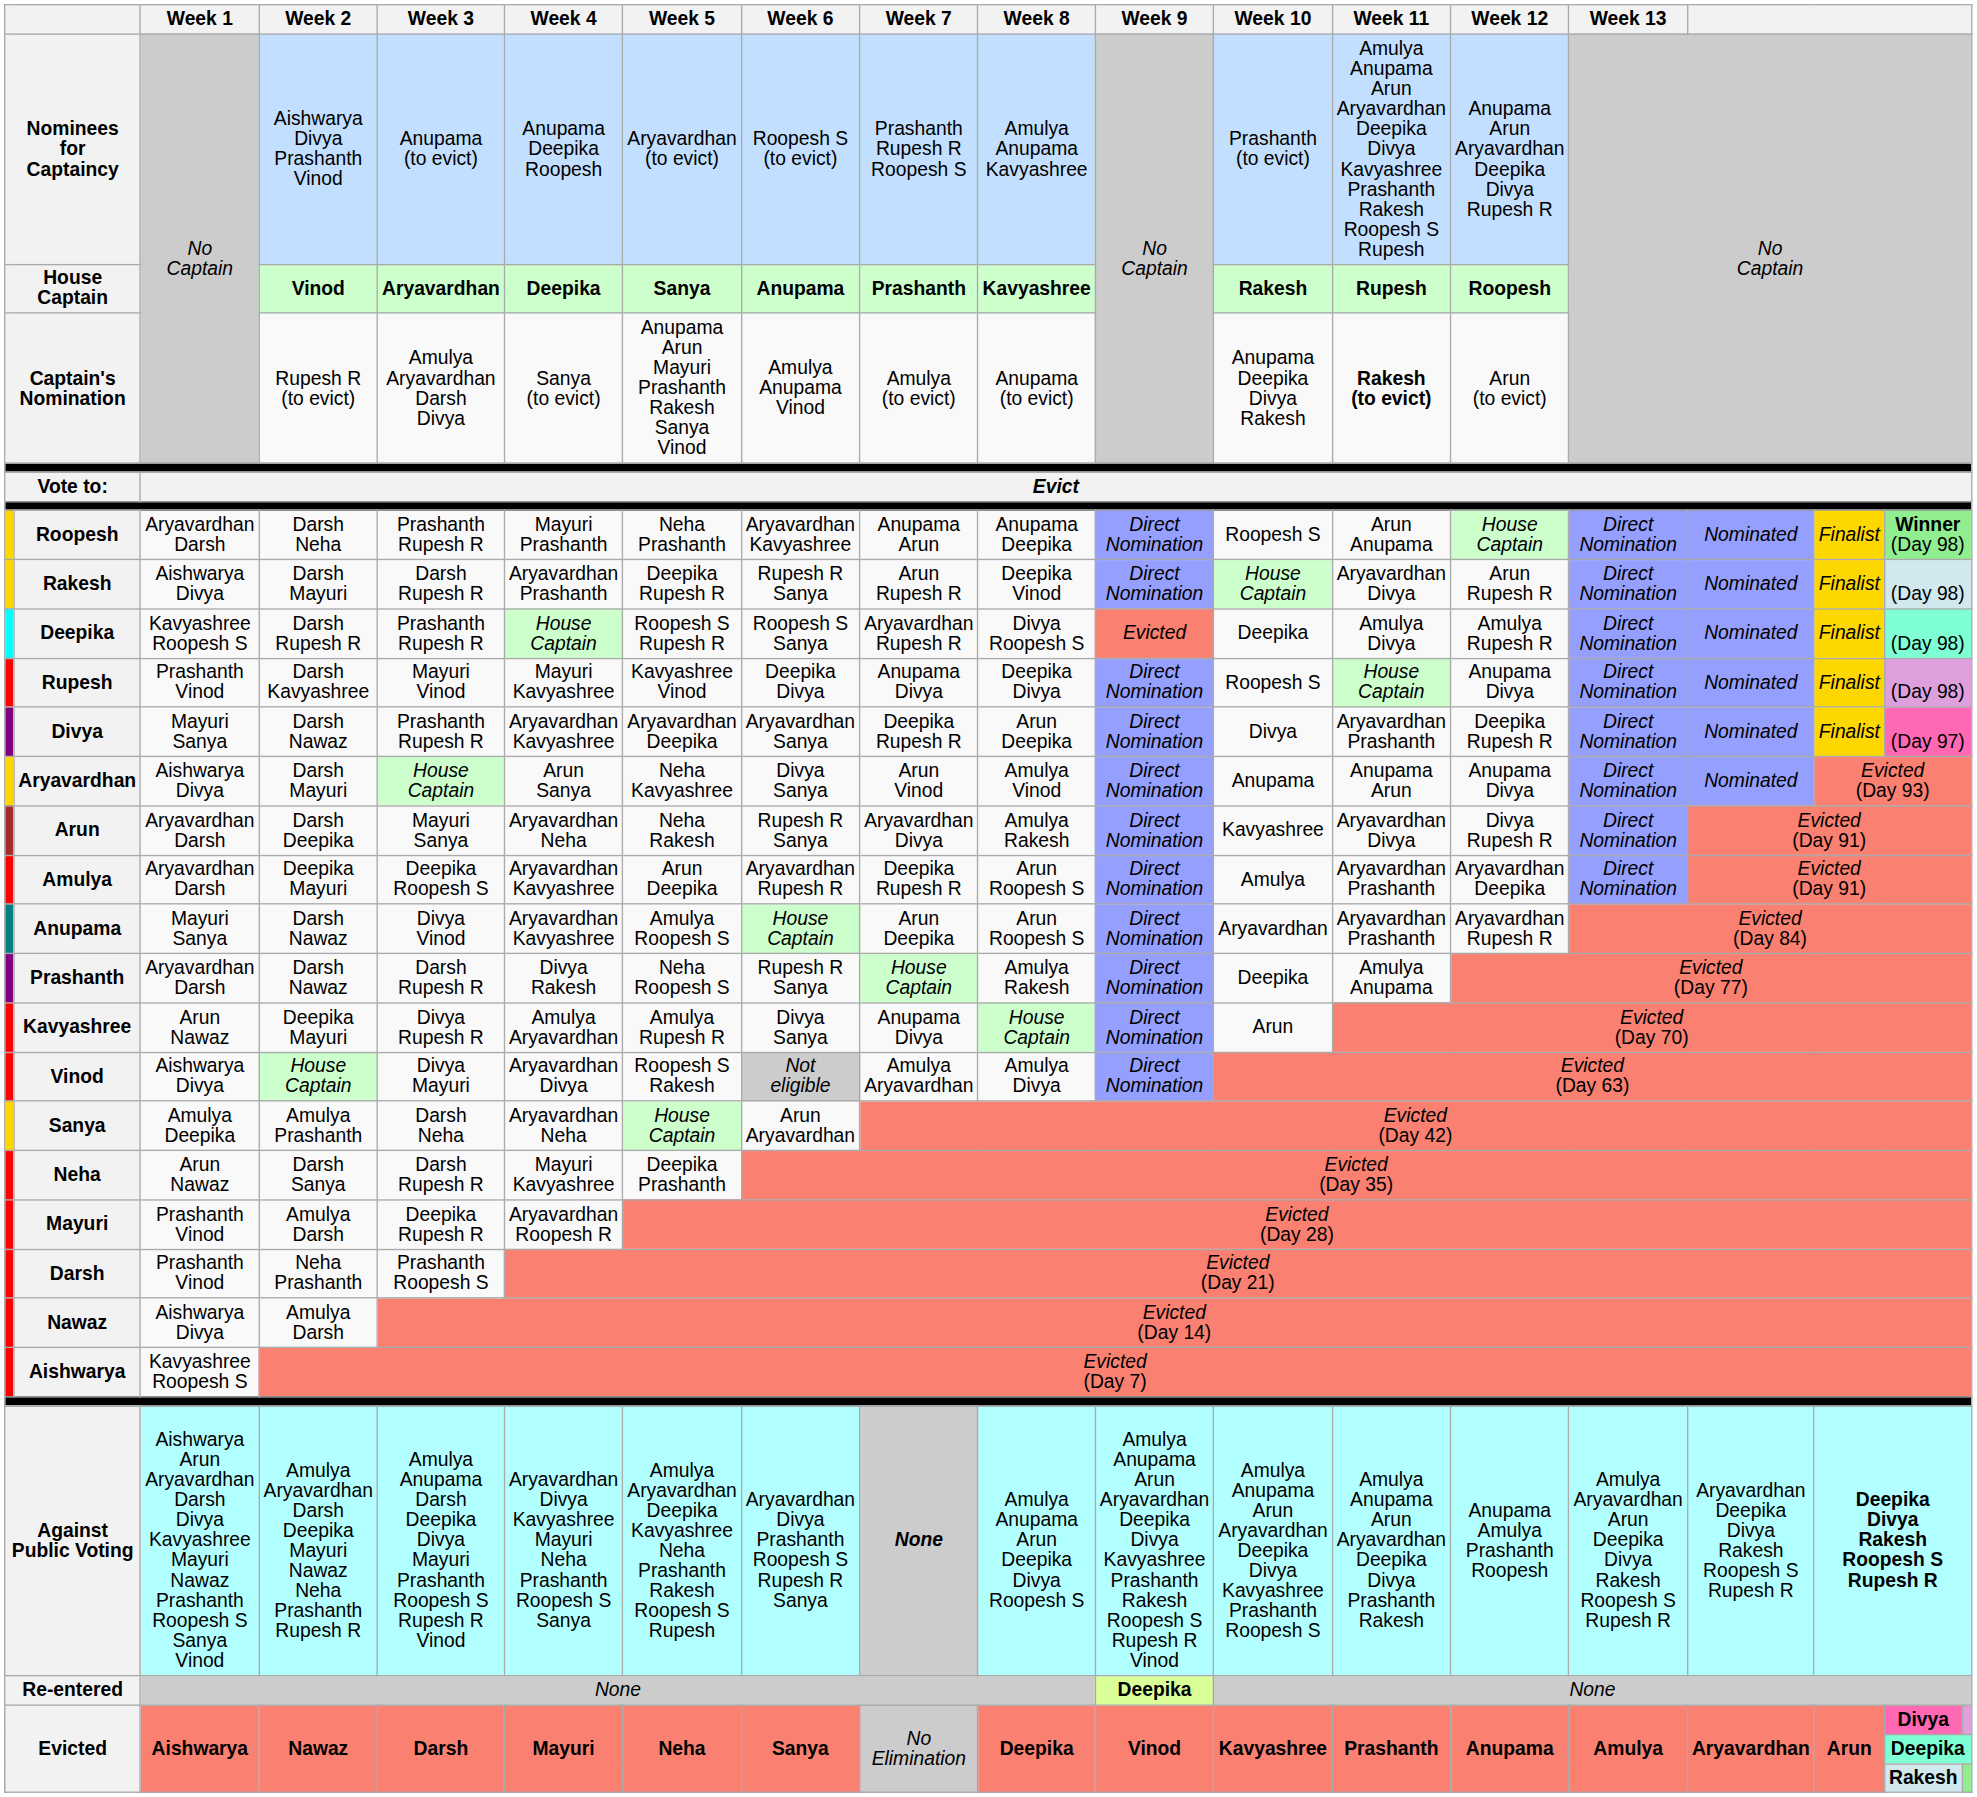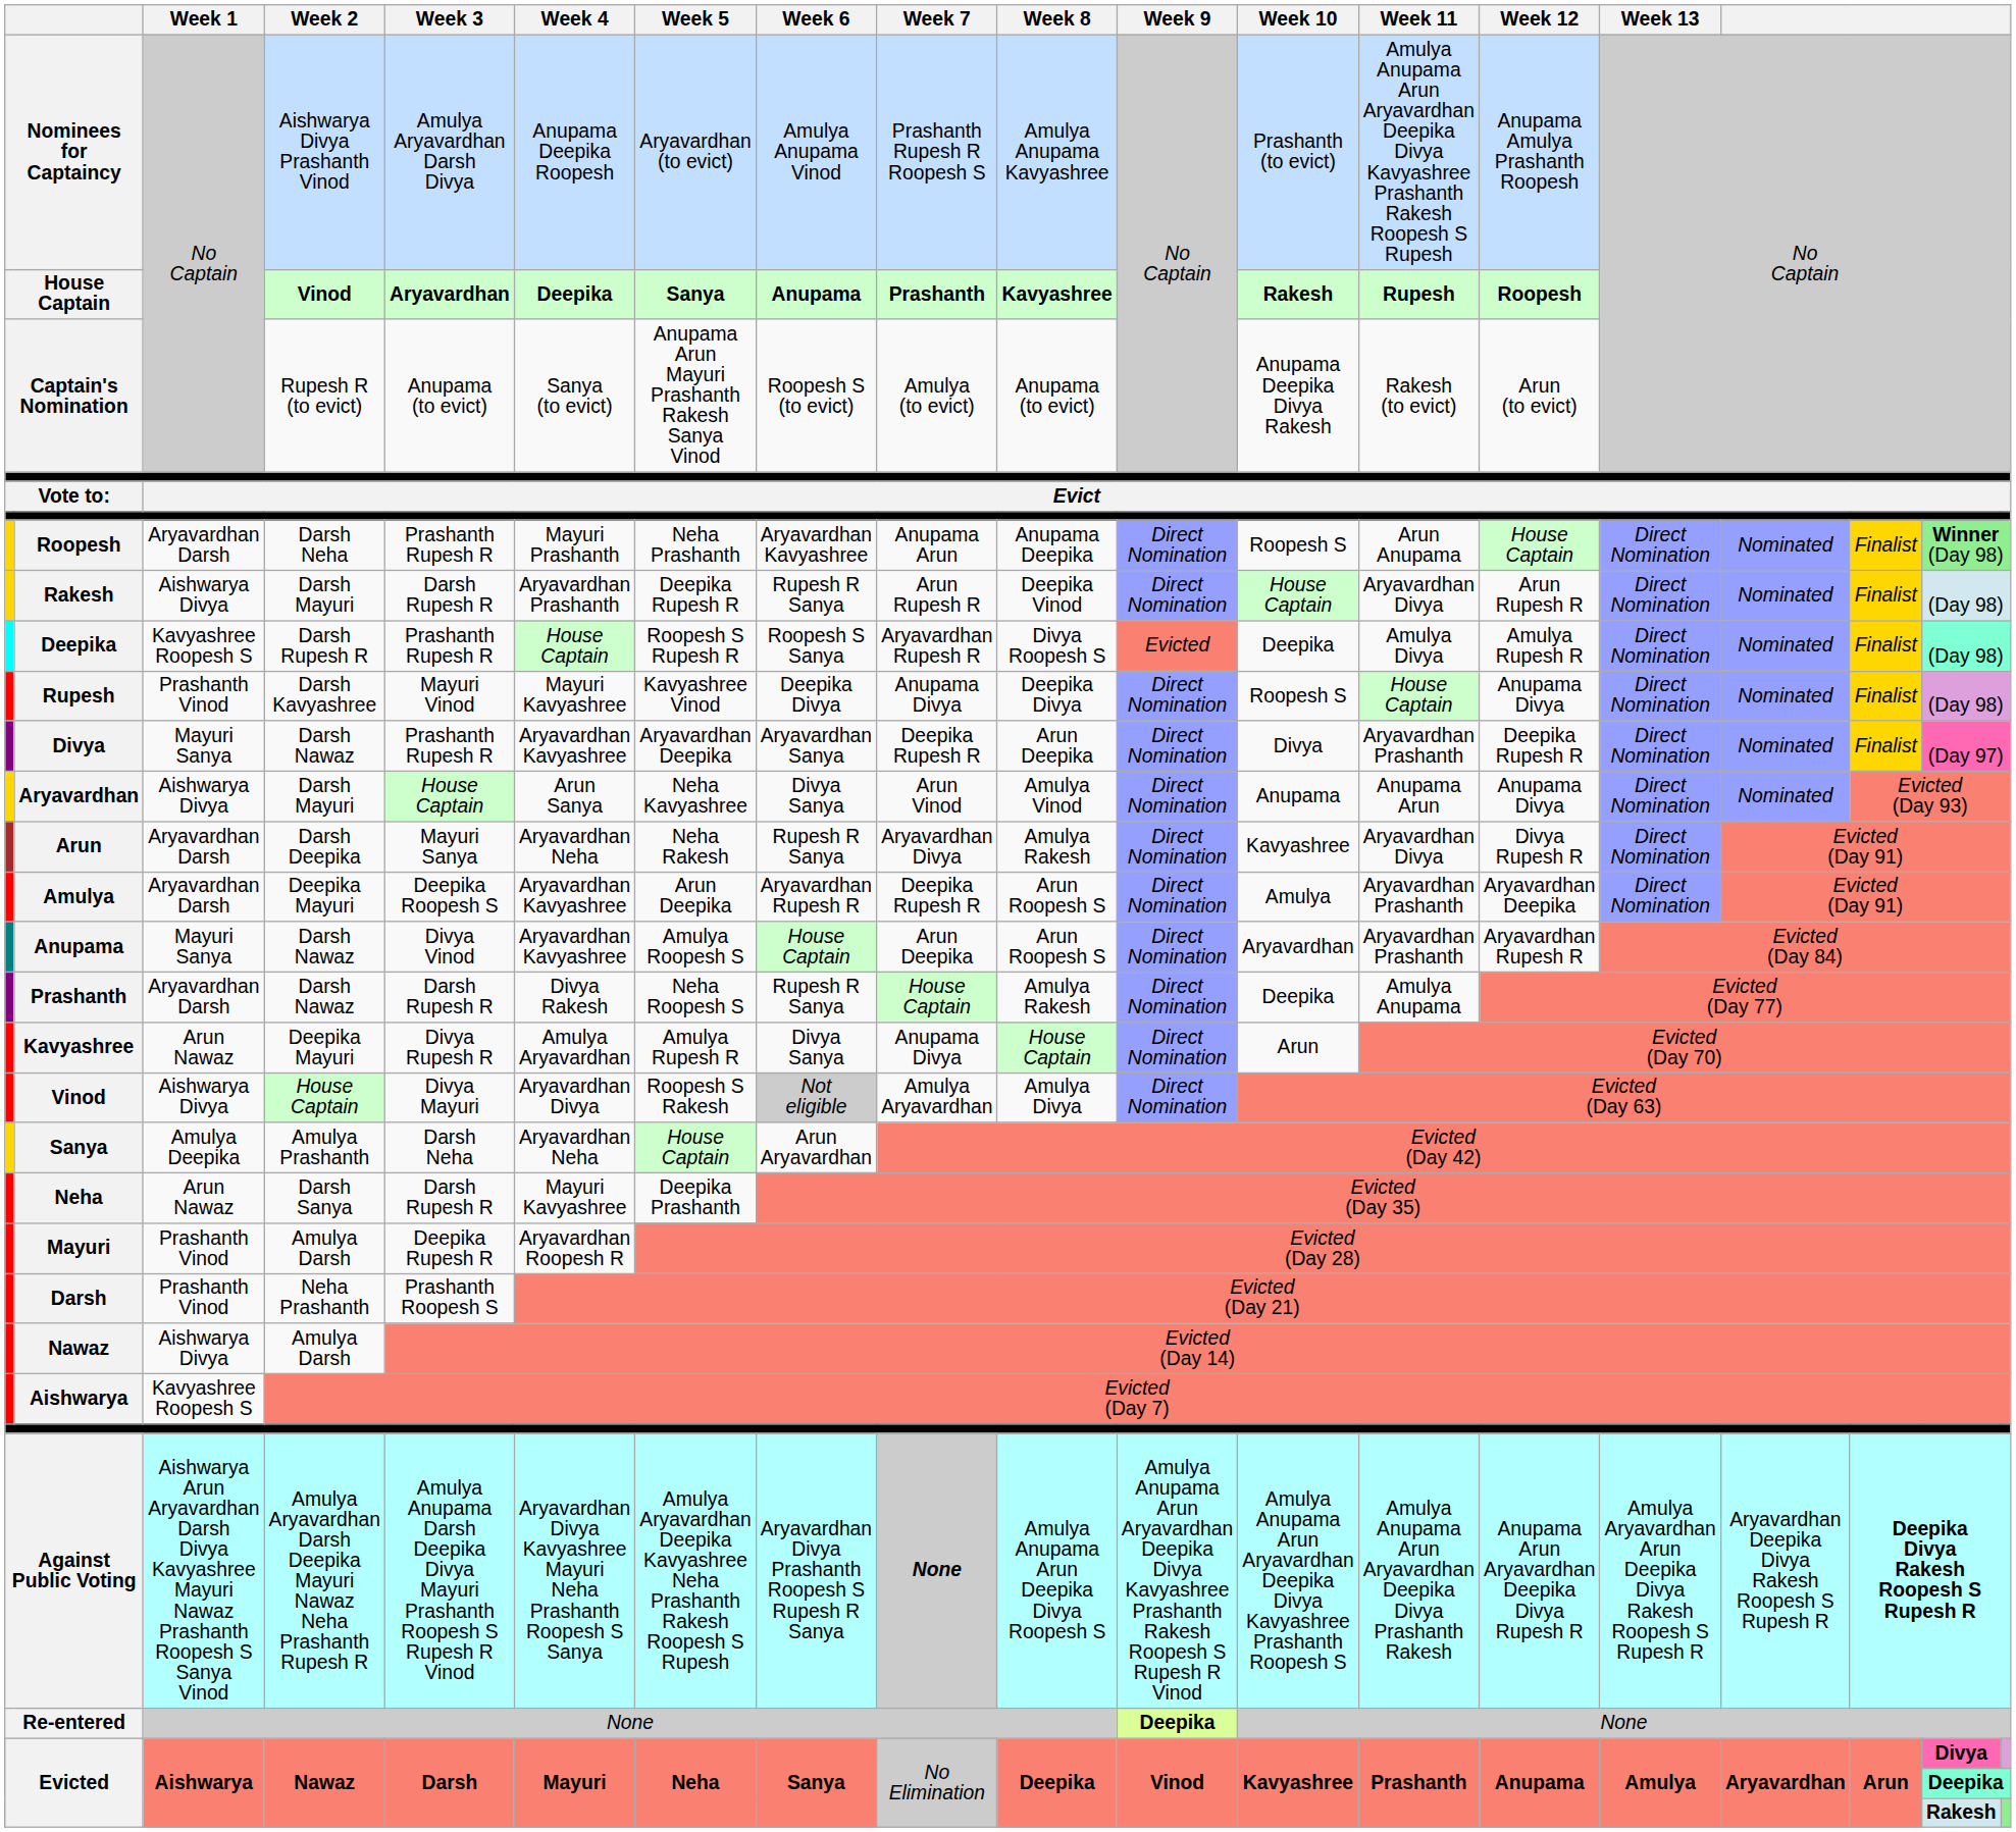Nominees for Captaincy | Week 3: Anupama (to evict) -> Amulya Aryavardhan Darsh Divya
Nominees for Captaincy | Week 6: Roopesh S (to evict) -> Amulya Anupama Vinod
Nominees for Captaincy | Week 12: Anupama Arun Aryavardhan Deepika Divya Rupesh R -> Anupama Amulya Prashanth Roopesh
Captain's Nomination | Week 3: Amulya Aryavardhan Darsh Divya -> Anupama (to evict)
Captain's Nomination | Week 6: Amulya Anupama Vinod -> Roopesh S (to evict)
Captain's Nomination | Week 11: bold -> normal
Against Public Voting | Week 12: Anupama Amulya Prashanth Roopesh -> Anupama Arun Aryavardhan Deepika Divya Rupesh R
